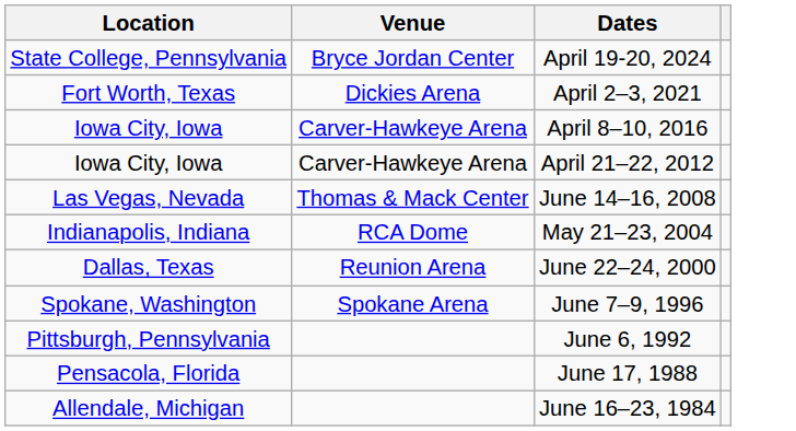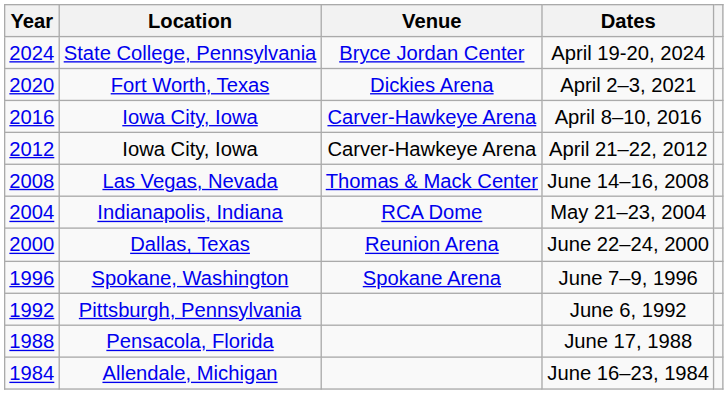+ column: Year | 2024 | 2020 | 2016 | 2012 | 2008 | 2004 | 2000 | 1996 | 1992 | 1988 | 1984
